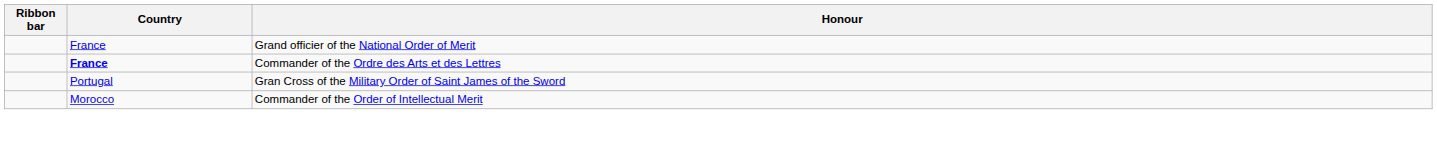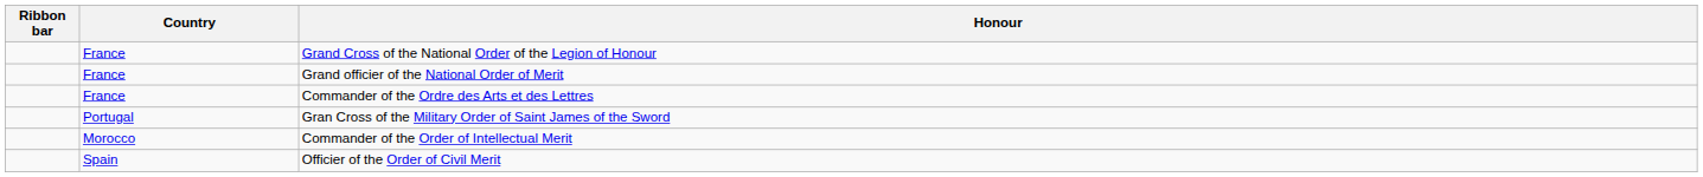+ row: France | Grand Cross of the National Order of the Legion of Honour
Commander of the Ordre des Arts et des Lettres | Country: bold -> normal
+ row: Spain | Officier of the Order of Civil Merit
